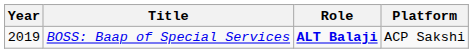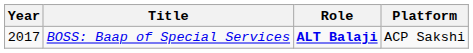BOSS: Baap of Special Services | Year: 2019 -> 2017
